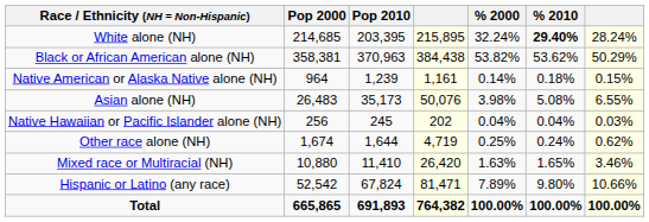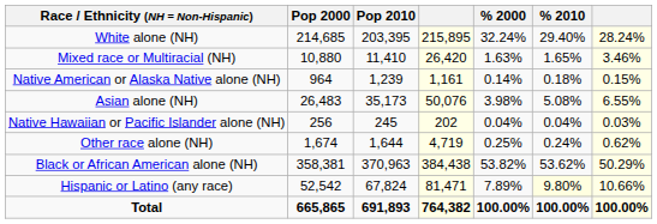White alone (NH) | % 2010: bold -> normal
rows swapped: Black or African American alone (NH) <-> Mixed race or Multiracial (NH)
Hispanic or Latino (any race) | % 2010: no background -> lightyellow background
